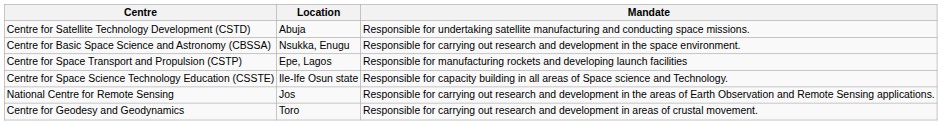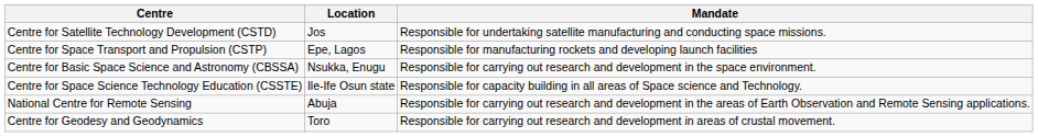Centre for Satellite Technology Development (CSTD) | Location: Abuja -> Jos
rows swapped: Centre for Space Transport and Propulsion (CSTP) <-> Centre for Basic Space Science and Astronomy (CBSSA)
National Centre for Remote Sensing | Location: Jos -> Abuja
